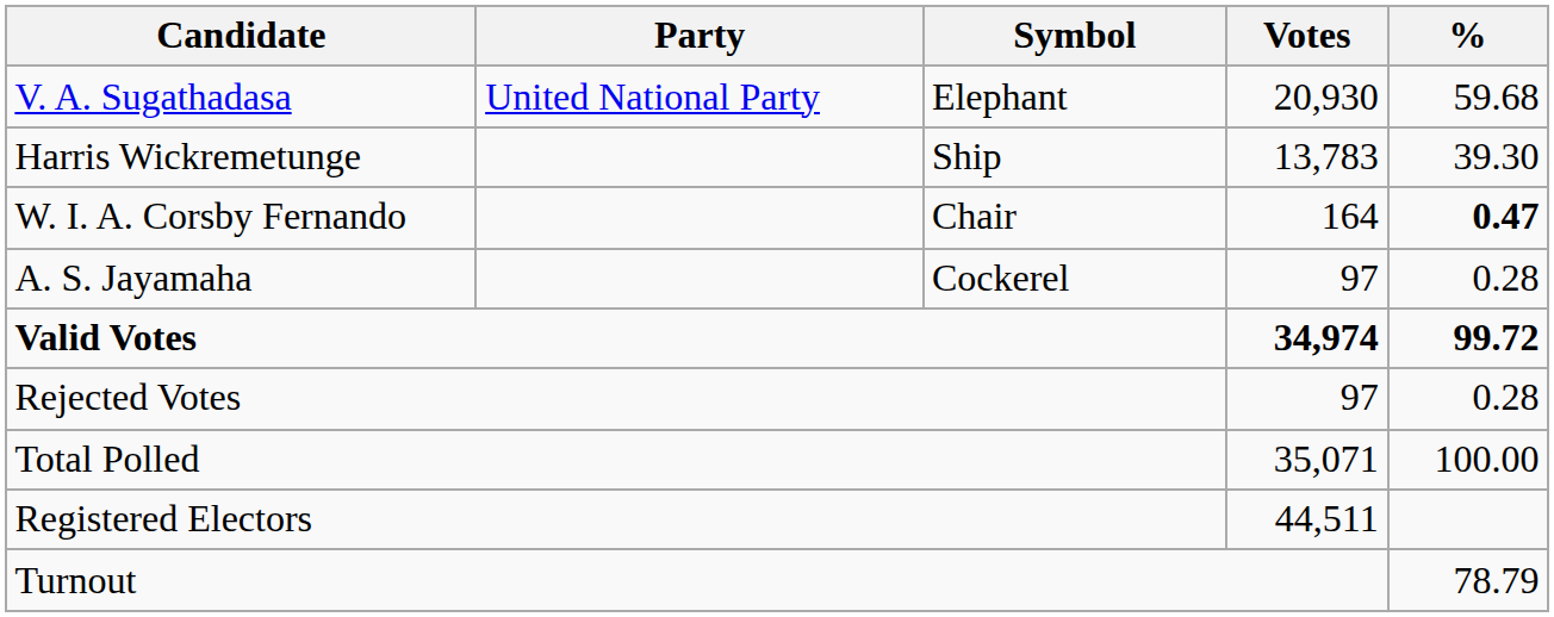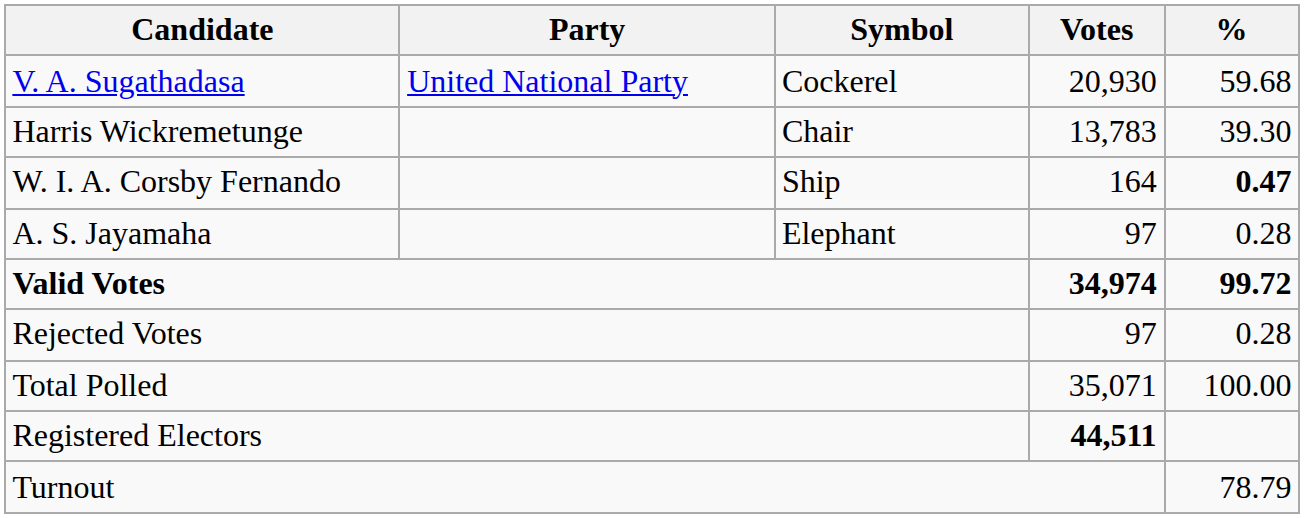V. A. Sugathadasa | Symbol: Elephant -> Cockerel
Harris Wickremetunge | Symbol: Ship -> Chair
W. I. A. Corsby Fernando | Symbol: Chair -> Ship
A. S. Jayamaha | Symbol: Cockerel -> Elephant
Registered Electors | Votes: normal -> bold
